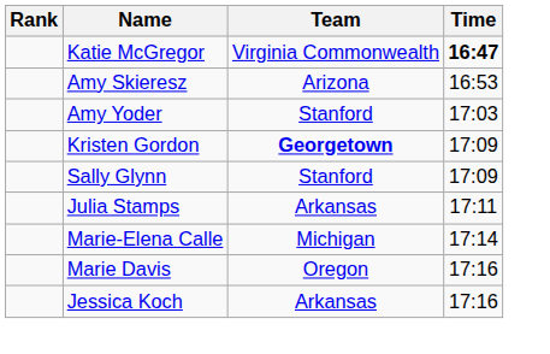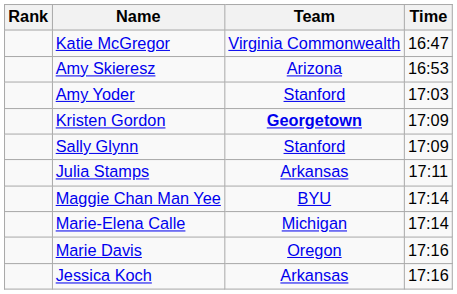Katie McGregor | Time: bold -> normal
+ row: Maggie Chan Man Yee | BYU | 17:14
